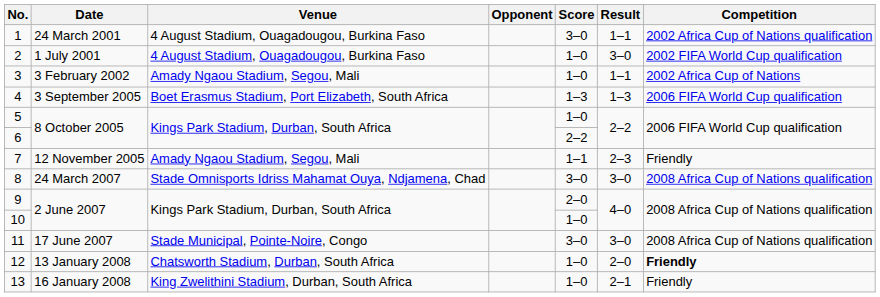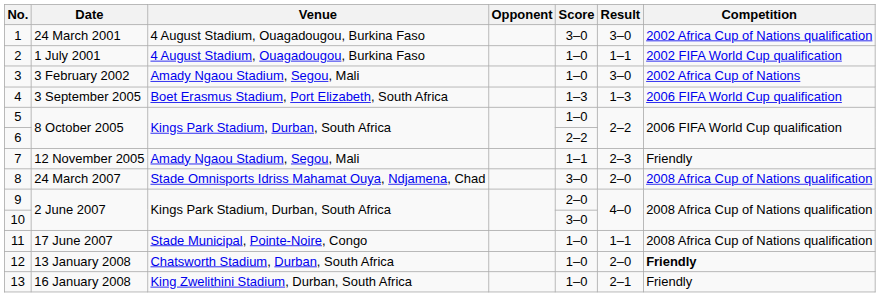1 | Result: 1–1 -> 3–0
2 | Result: 3–0 -> 1–1
3 | Result: 1–1 -> 3–0
8 | Result: 3–0 -> 2–0
10 | Score: 1–0 -> 3–0
11 | Score: 3–0 -> 1–0
11 | Result: 3–0 -> 1–1
